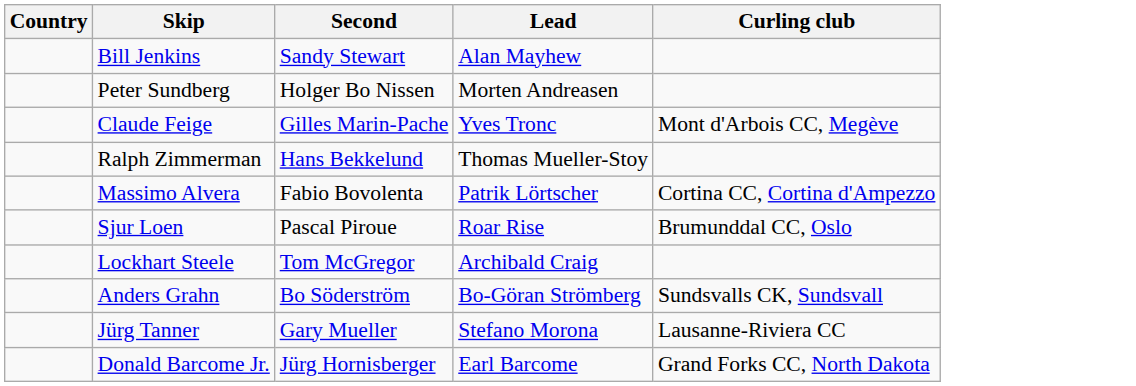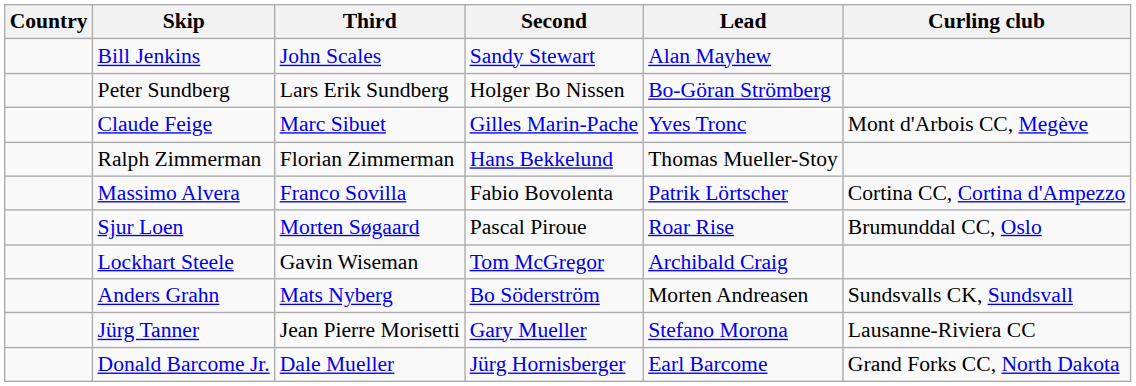+ column: Third | John Scales | Lars Erik Sundberg | Marc Sibuet | Florian Zimmerman | Franco Sovilla | Morten Søgaard | Gavin Wiseman | Mats Nyberg | Jean Pierre Morisetti | Dale Mueller
Peter Sundberg | Lead: Morten Andreasen -> Bo-Göran Strömberg
Anders Grahn | Lead: Bo-Göran Strömberg -> Morten Andreasen
